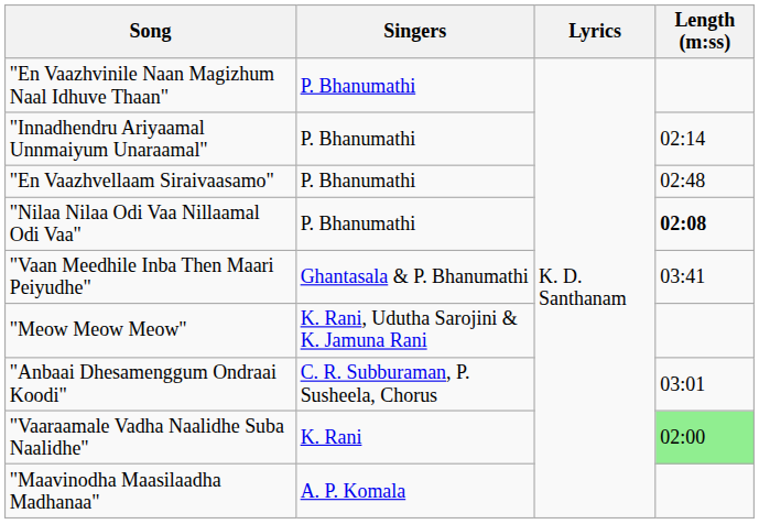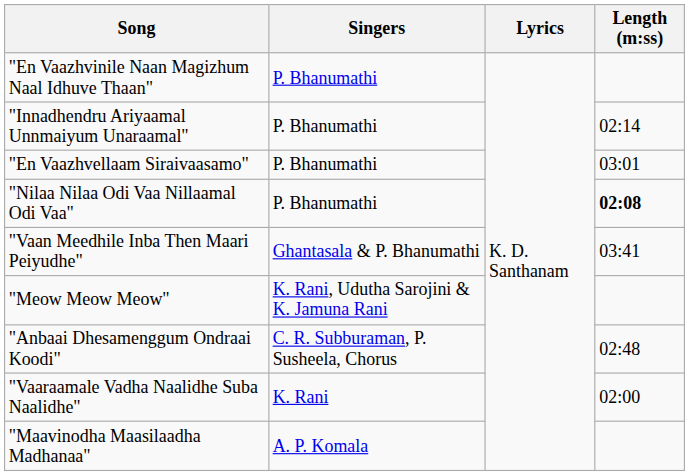"En Vaazhvellaam Siraivaasamo" | Length (m:ss): 02:48 -> 03:01
"Anbaai Dhesamenggum Ondraai Koodi" | Length (m:ss): 03:01 -> 02:48
"Vaaraamale Vadha Naalidhe Suba Naalidhe" | Length (m:ss): lightgreen background -> no background
